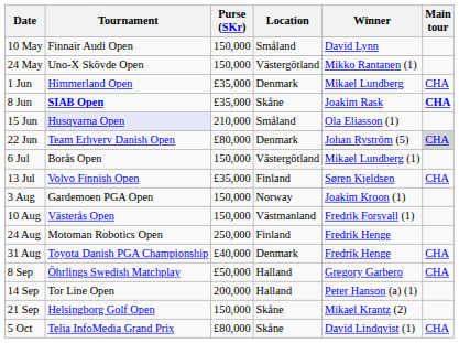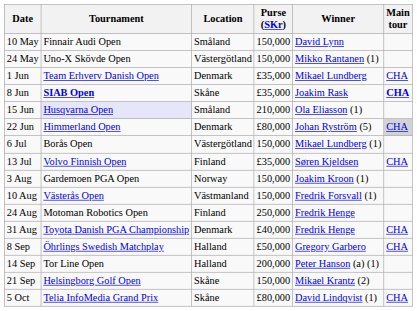columns swapped: Location <-> Purse (SKr)
1 Jun | Tournament: Himmerland Open -> Team Erhverv Danish Open
22 Jun | Tournament: Team Erhverv Danish Open -> Himmerland Open
